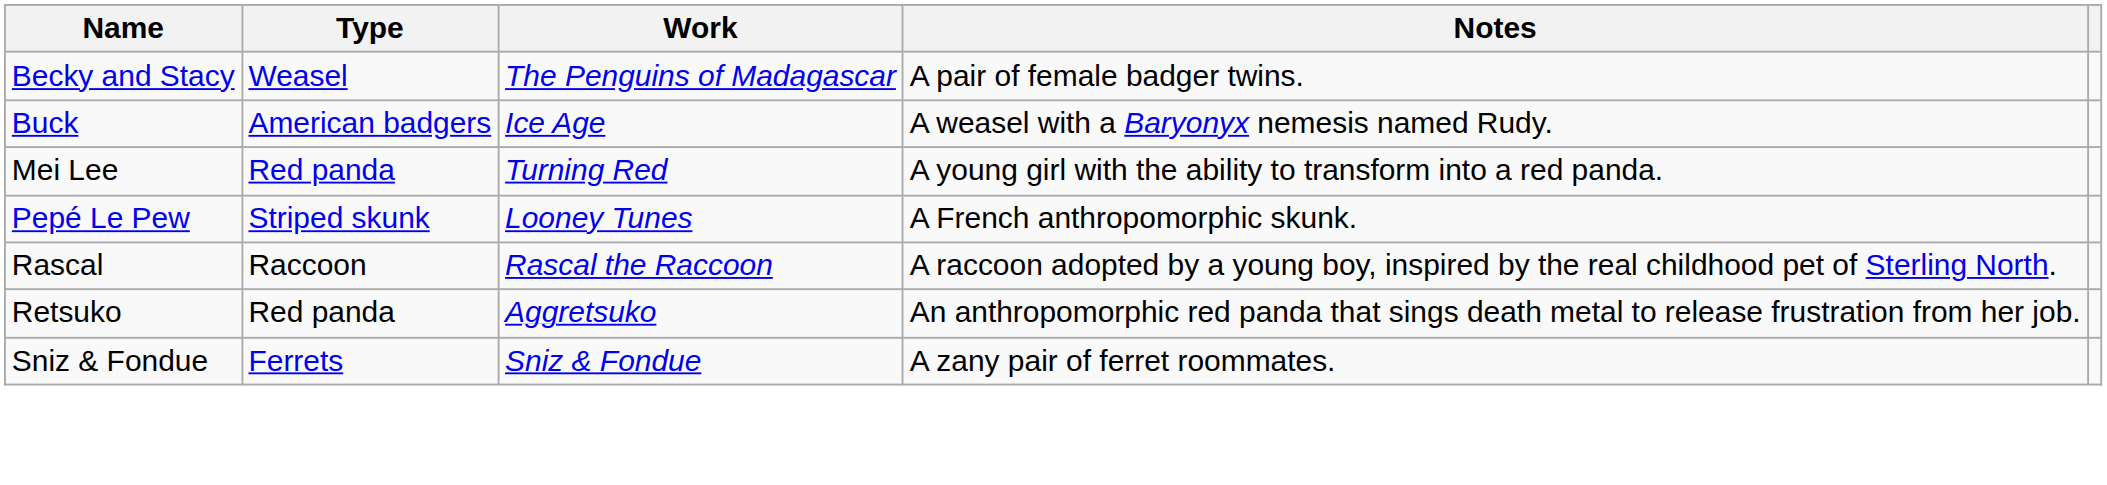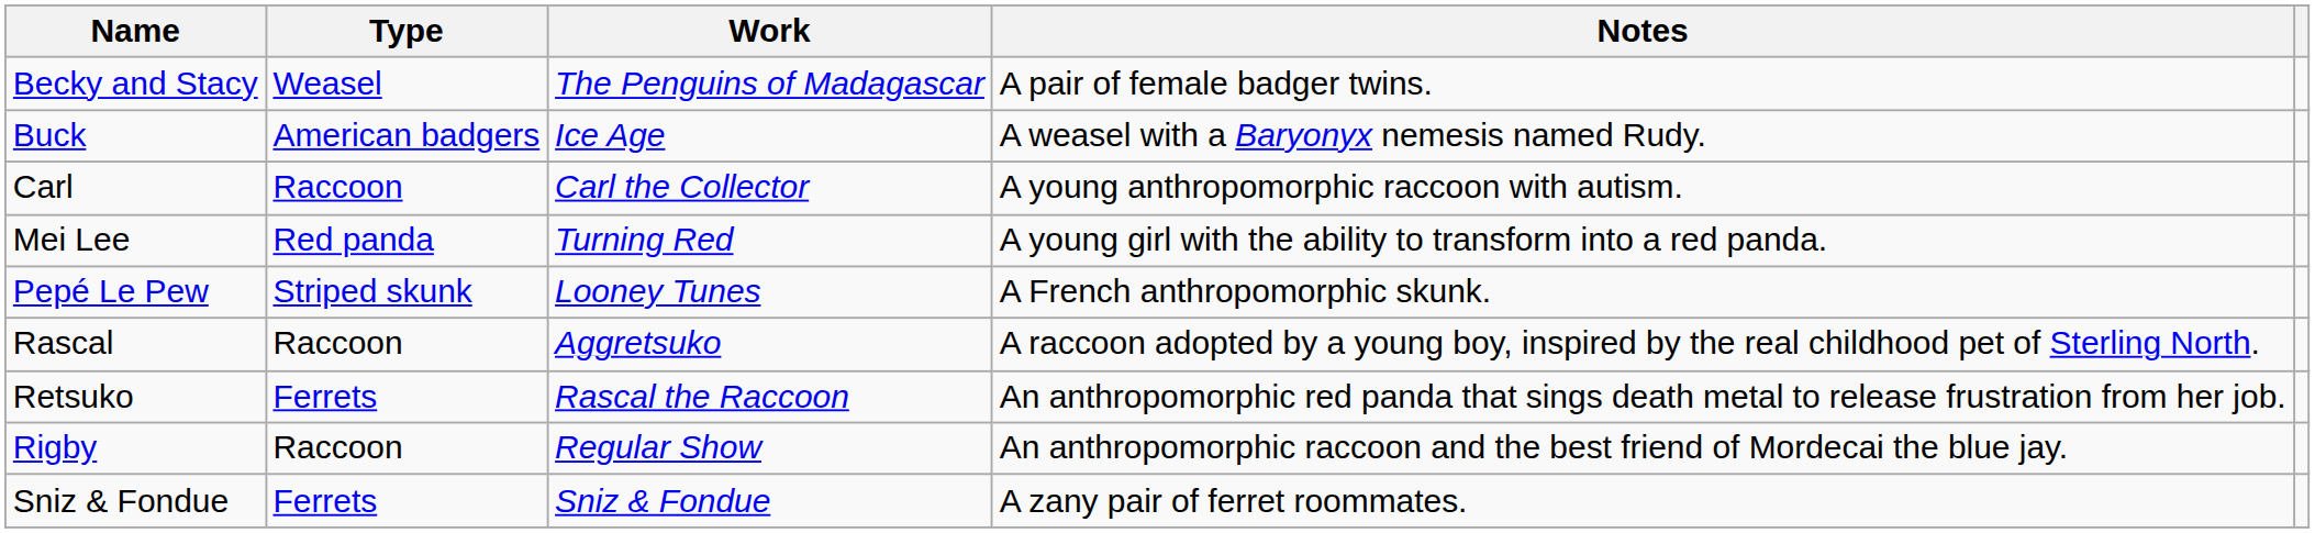+ row: Carl | Raccoon | Carl the Collector | A young anthropomorphic raccoon with autism.
Rascal | Work: Rascal the Raccoon -> Aggretsuko
Retsuko | Type: Red panda -> Ferrets
Retsuko | Work: Aggretsuko -> Rascal the Raccoon
+ row: Rigby | Raccoon | Regular Show | An anthropomorphic raccoon and the best friend of Mordecai the blue jay.
